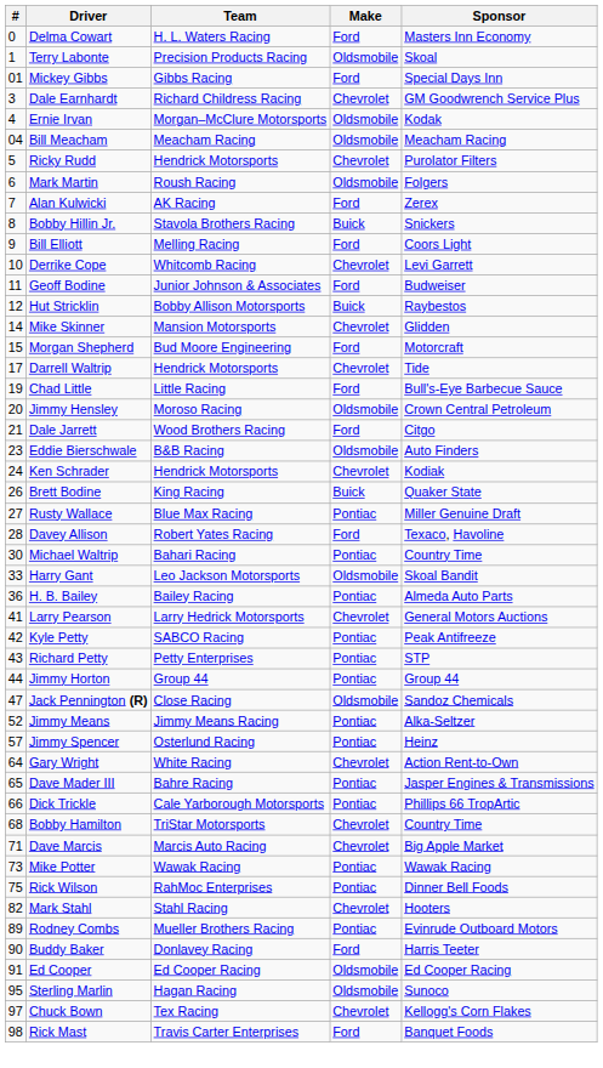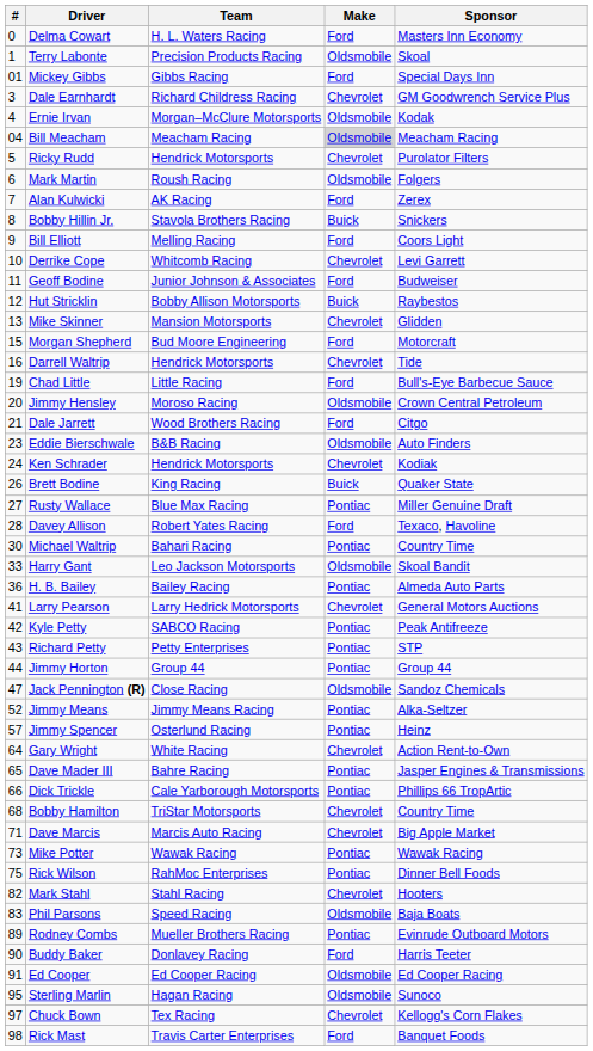Bill Meacham | Make: no background -> lightgrey background
Mike Skinner | #: 14 -> 13
Darrell Waltrip | #: 17 -> 16
+ row: 83 | Phil Parsons | Speed Racing | Oldsmobile | Baja Boats
